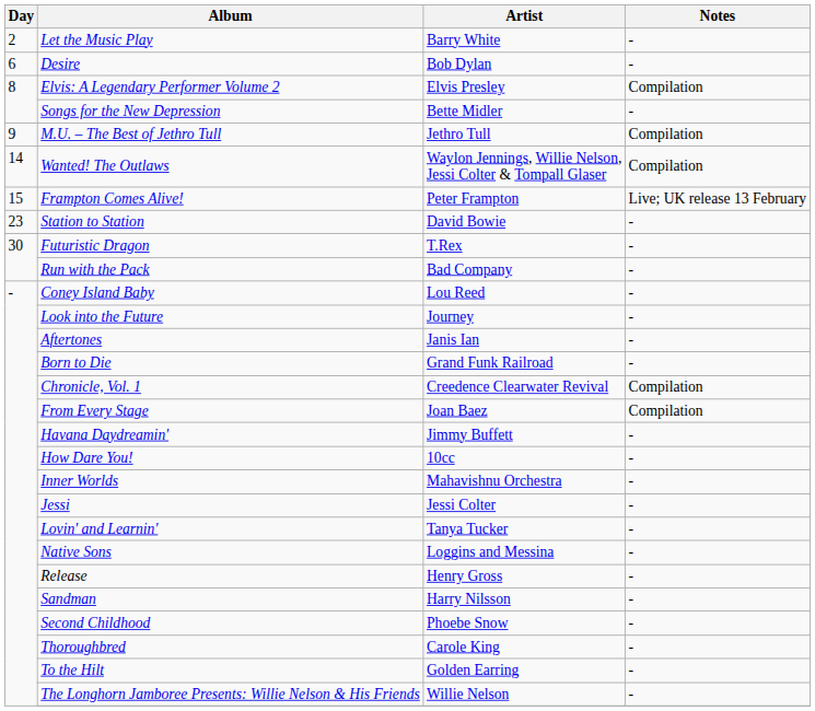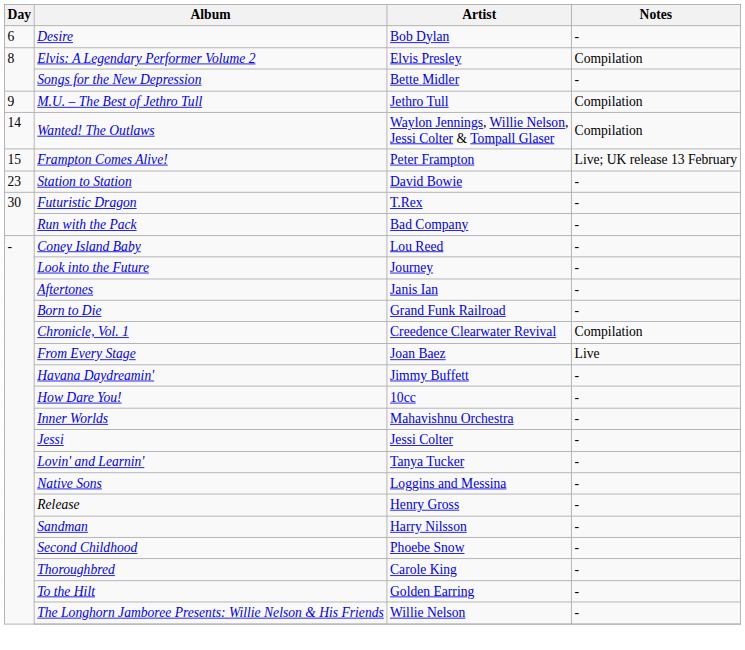- row: 2 | Let the Music Play | Barry White | -
From Every Stage | Notes: Compilation -> Live
